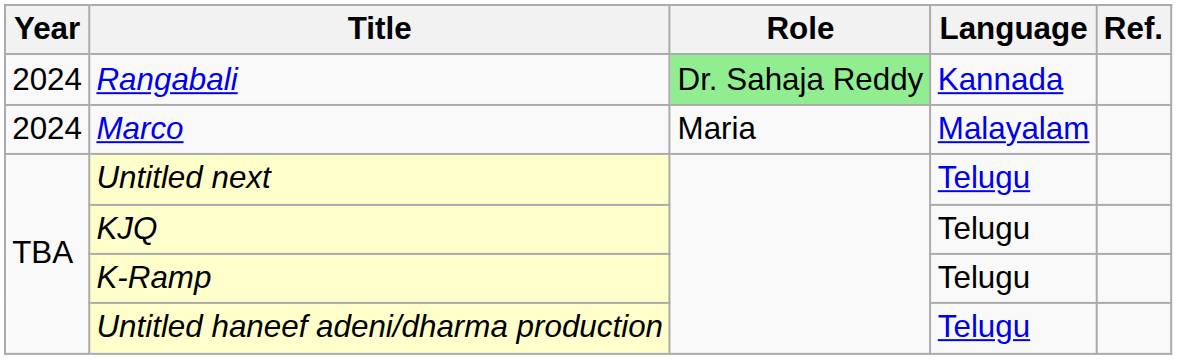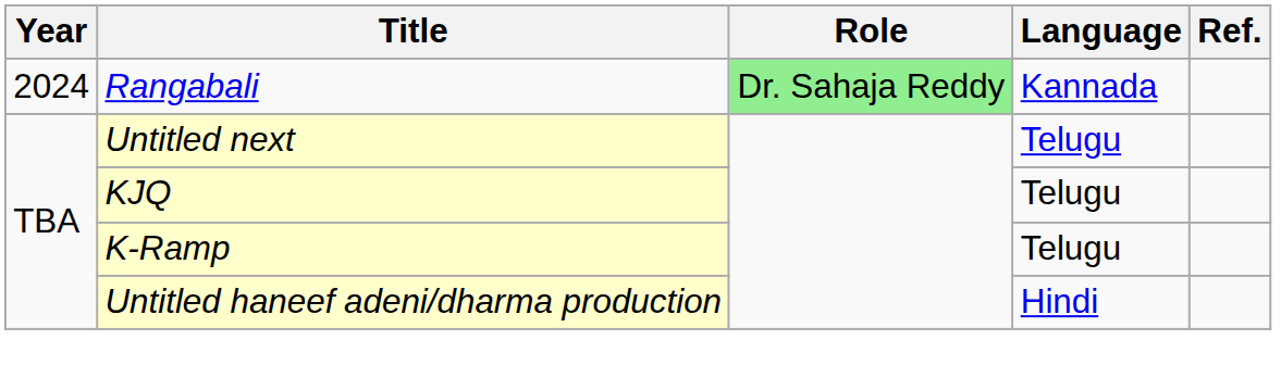- row: 2024 | Marco | Maria | Malayalam
Untitled haneef adeni/dharma production | Language: Telugu -> Hindi
